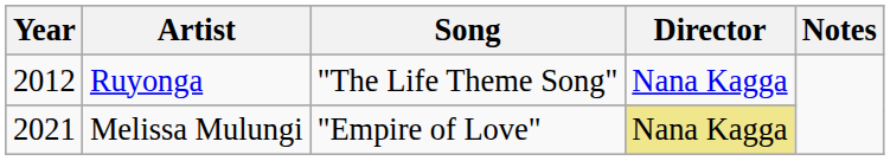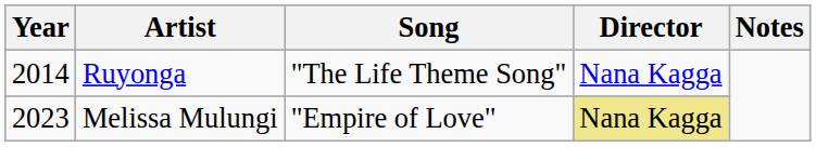Ruyonga | Year: 2012 -> 2014
Melissa Mulungi | Year: 2021 -> 2023
